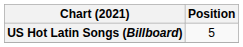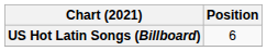US Hot Latin Songs (Billboard) | Position: 5 -> 6
